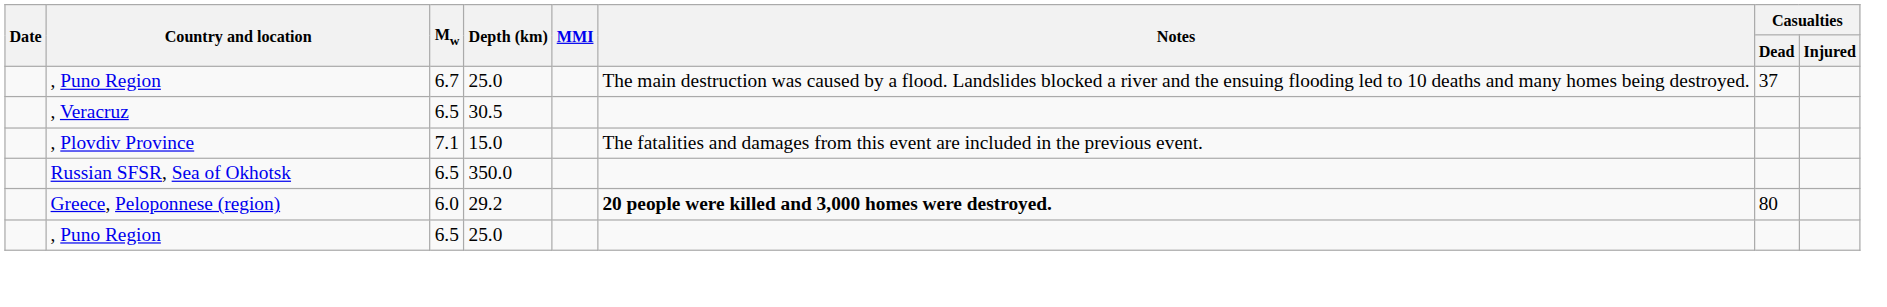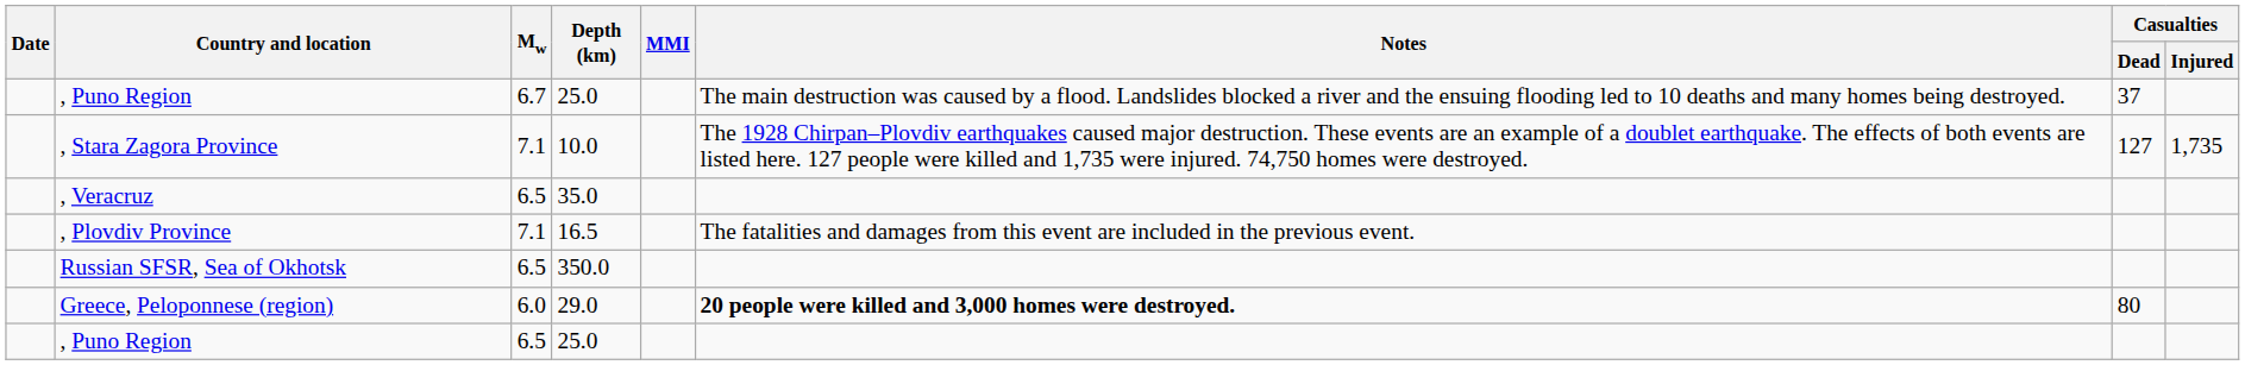+ row: , Stara Zagora Province | 7.1 | 10.0 | The 1928 Chirpan–Plovdiv earthquakes caused major destruction. These events are an example of a doublet earthquake. The effects of both events are listed here. 127 people were killed and 1,735 were injured. 74,750 homes were destroyed. | 127 | 1,735
, Veracruz | Depth (km): 30.5 -> 35.0
, Plovdiv Province | Depth (km): 15.0 -> 16.5
Greece, Peloponnese (region) | Depth (km): 29.2 -> 29.0
